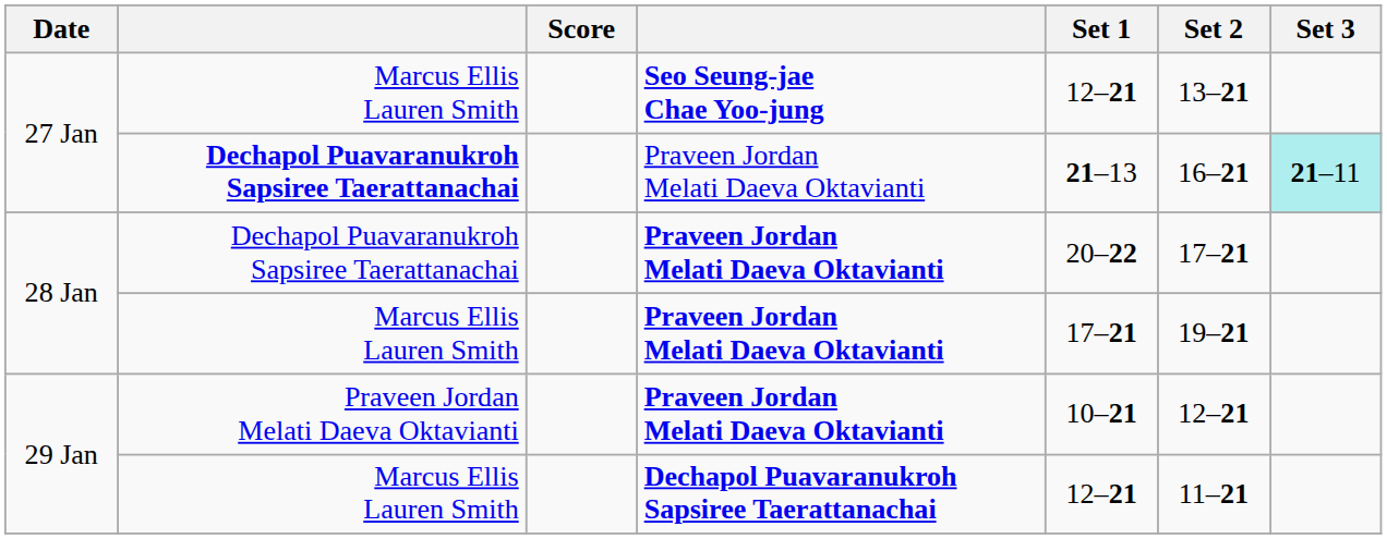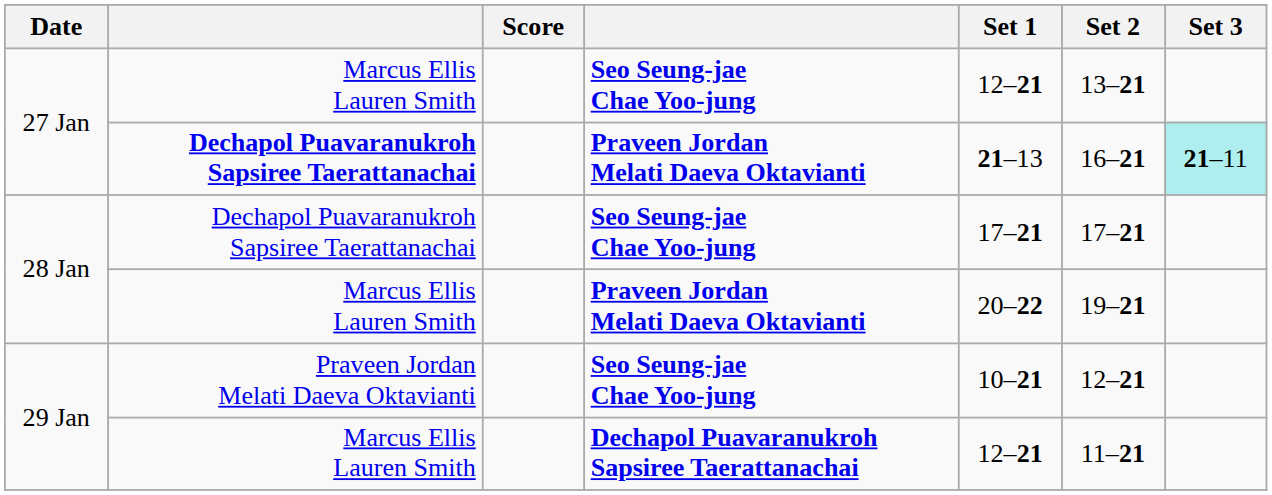27 Jan / Dechapol Puavaranukroh Sapsiree Taerattanachai | column 4: normal -> bold
28 Jan / Dechapol Puavaranukroh Sapsiree Taerattanachai | column 4: Praveen Jordan Melati Daeva Oktavianti -> Seo Seung-jae Chae Yoo-jung
28 Jan / Dechapol Puavaranukroh Sapsiree Taerattanachai | Set 1: 20–22 -> 17–21
28 Jan / Marcus Ellis Lauren Smith | Set 1: 17–21 -> 20–22
29 Jan / Praveen Jordan Melati Daeva Oktavianti | column 4: Praveen Jordan Melati Daeva Oktavianti -> Seo Seung-jae Chae Yoo-jung
